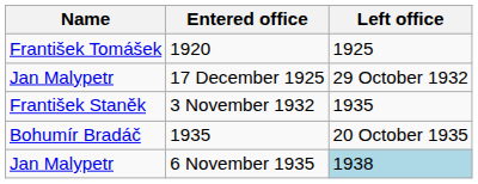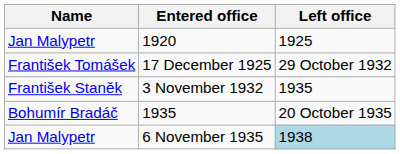1920 | Name: František Tomášek -> Jan Malypetr
17 December 1925 | Name: Jan Malypetr -> František Tomášek
